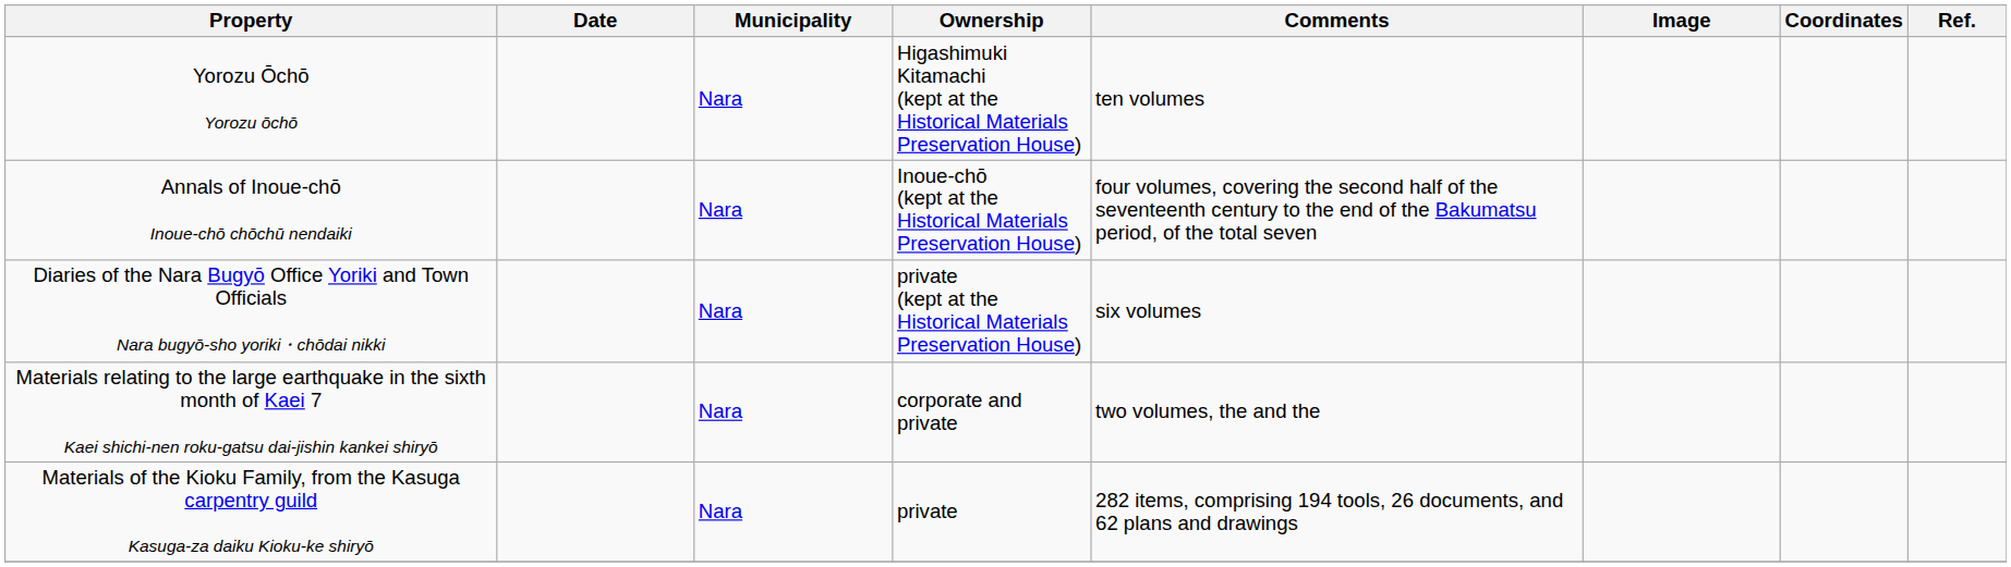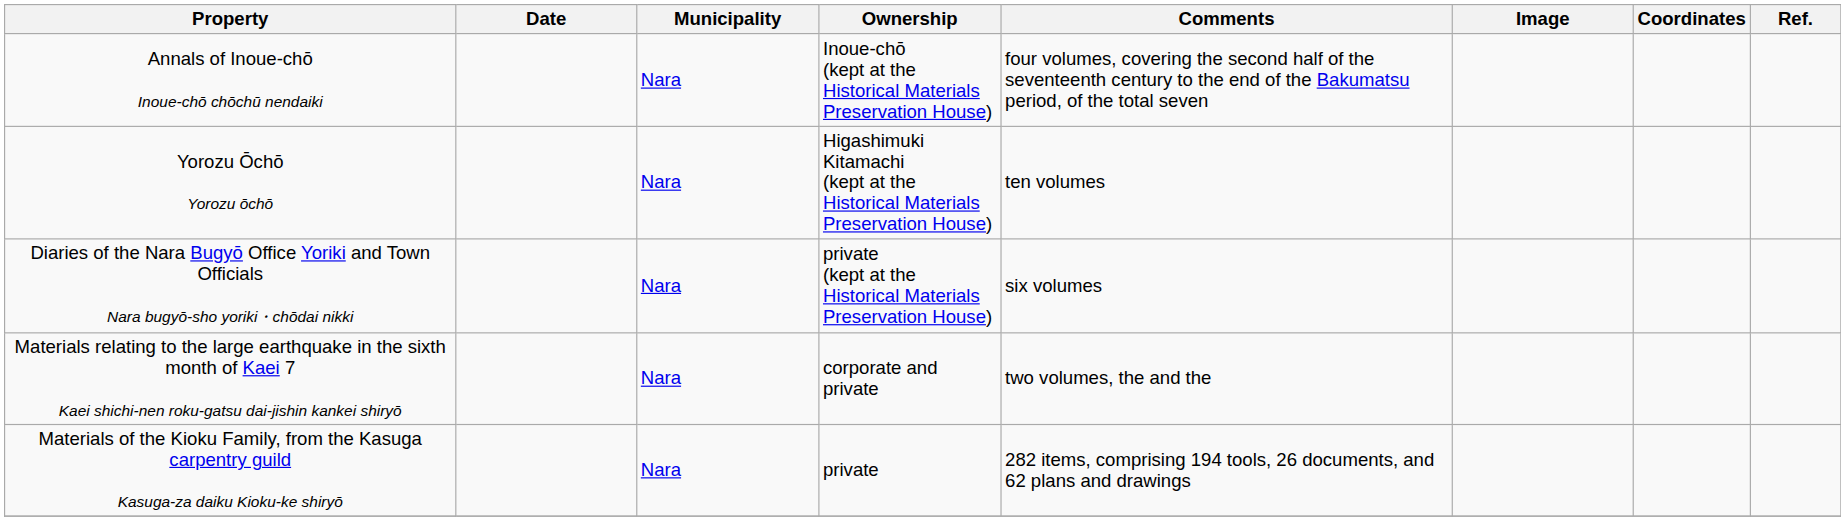rows swapped: Annals of Inoue-chō Inoue-chō chōchū nendaiki <-> Yorozu Ōchō Yorozu ōchō
